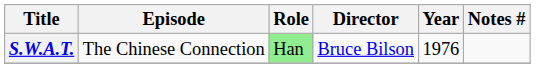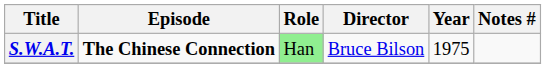S.W.A.T. | Episode: normal -> bold
S.W.A.T. | Year: 1976 -> 1975
